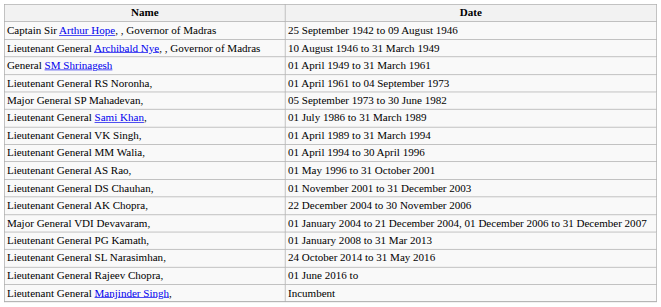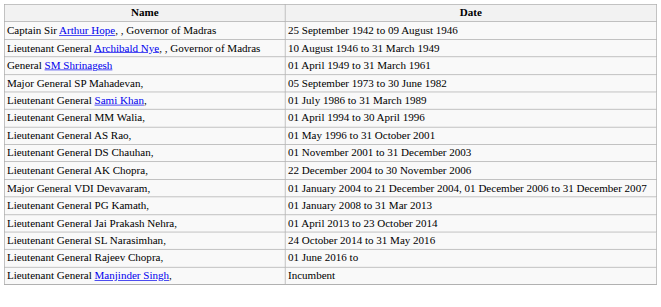- row: Lieutenant General RS Noronha, | 01 April 1961 to 04 September 1973
- row: Lieutenant General VK Singh, | 01 April 1989 to 31 March 1994
+ row: Lieutenant General Jai Prakash Nehra, | 01 April 2013 to 23 October 2014
